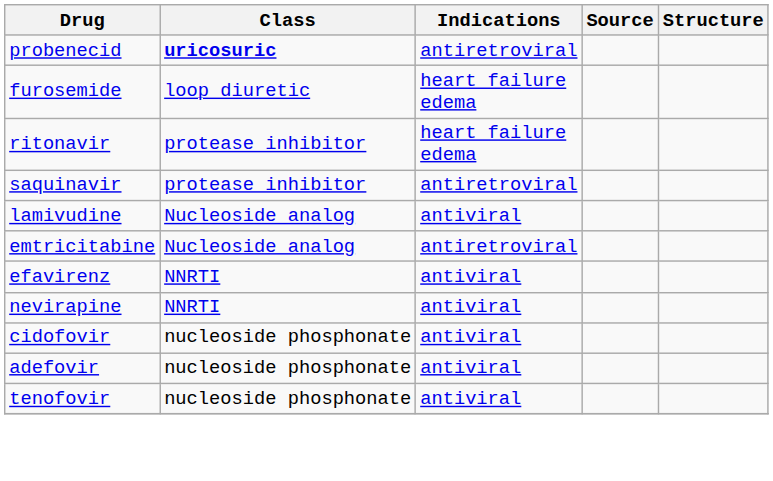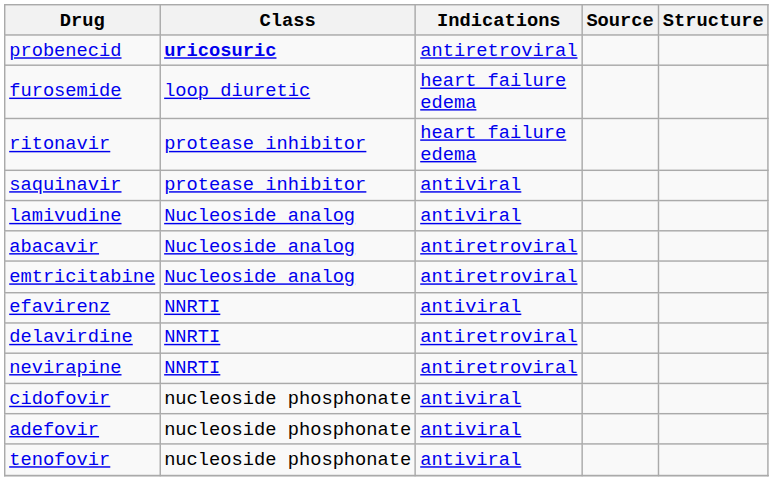saquinavir | Indications: antiretroviral -> antiviral
+ row: abacavir | Nucleoside analog | antiretroviral
+ row: delavirdine | NNRTI | antiretroviral
nevirapine | Indications: antiviral -> antiretroviral
